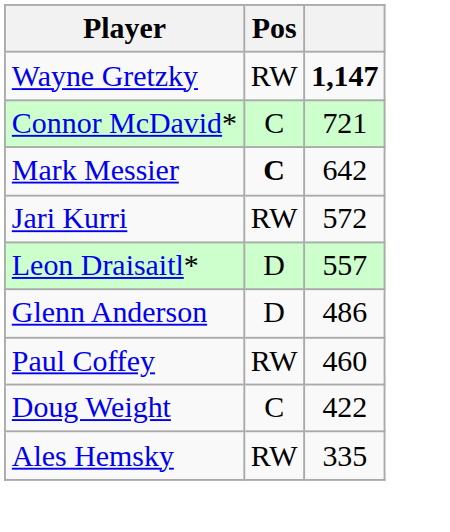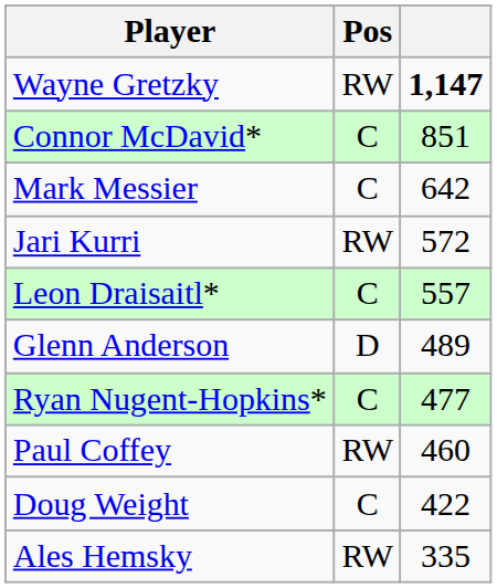Connor McDavid* | column 3: 721 -> 851
Mark Messier | Pos: bold -> normal
Leon Draisaitl* | Pos: D -> C
Glenn Anderson | column 3: 486 -> 489
+ row: Ryan Nugent-Hopkins* | C | 477
